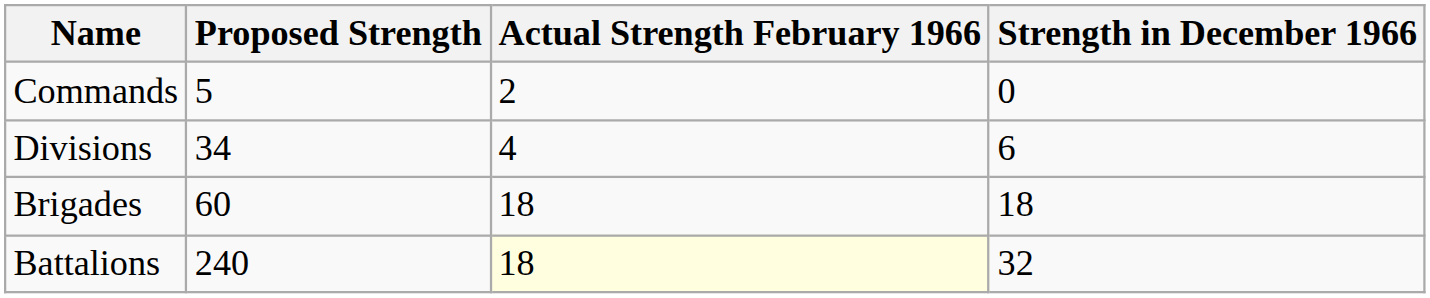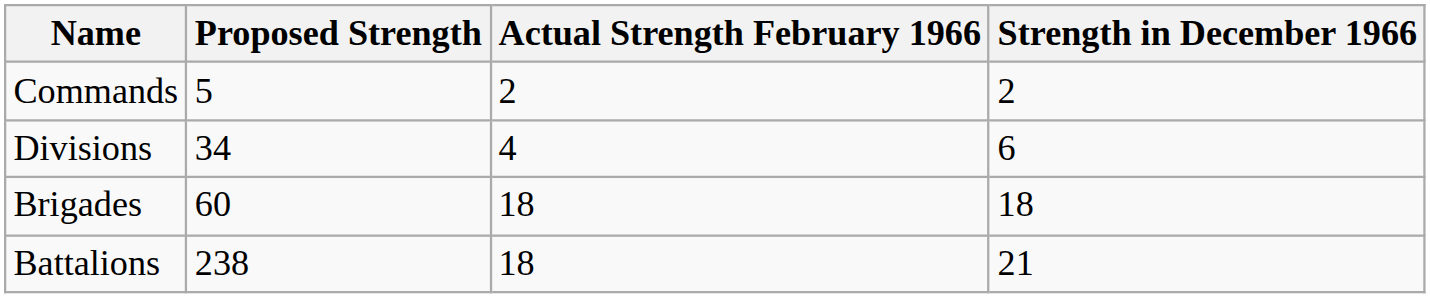Commands | Strength in December 1966: 0 -> 2
Battalions | Proposed Strength: 240 -> 238
Battalions | Actual Strength February 1966: lightyellow background -> no background
Battalions | Strength in December 1966: 32 -> 21
